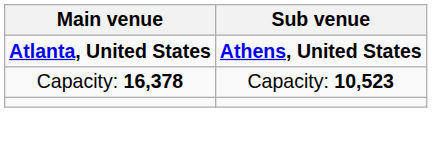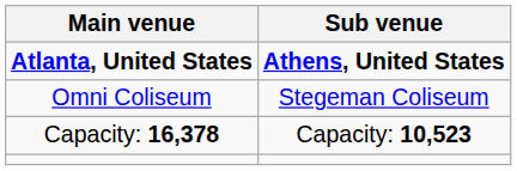+ row: Omni Coliseum | Stegeman Coliseum
